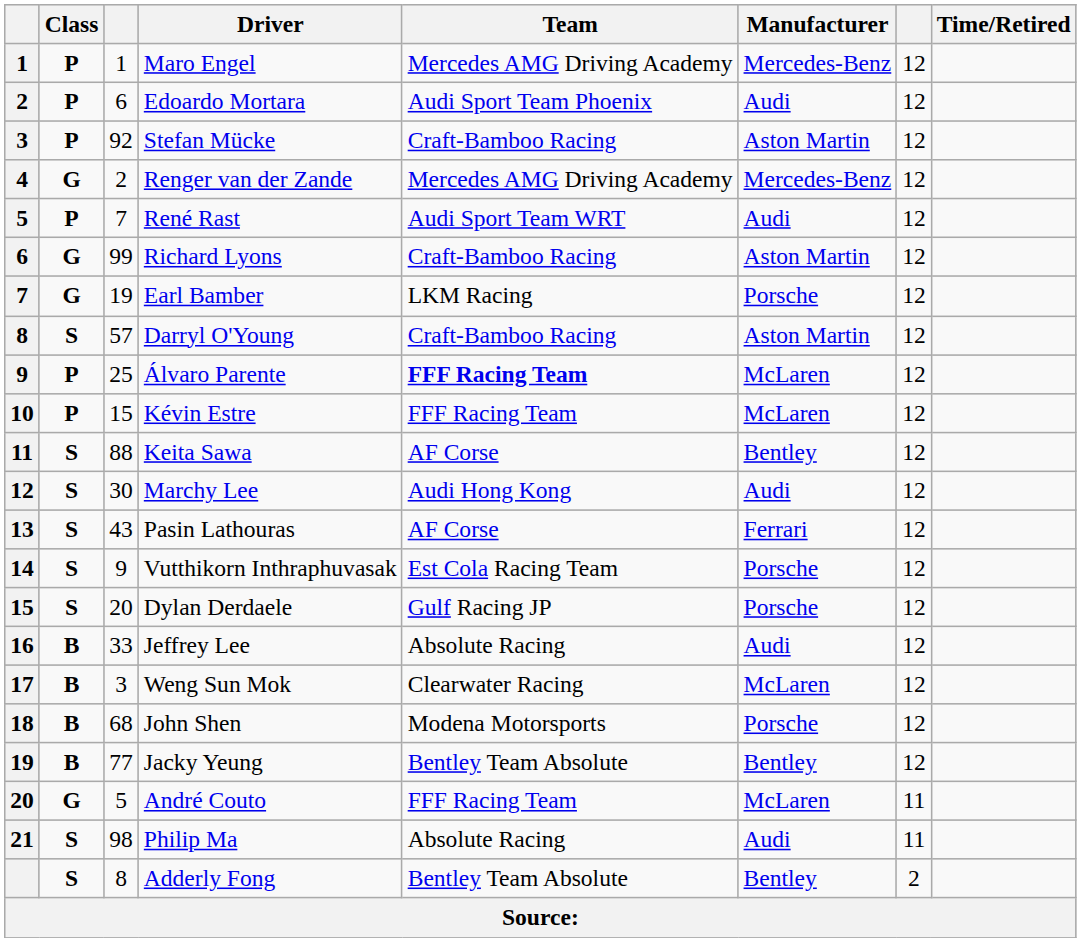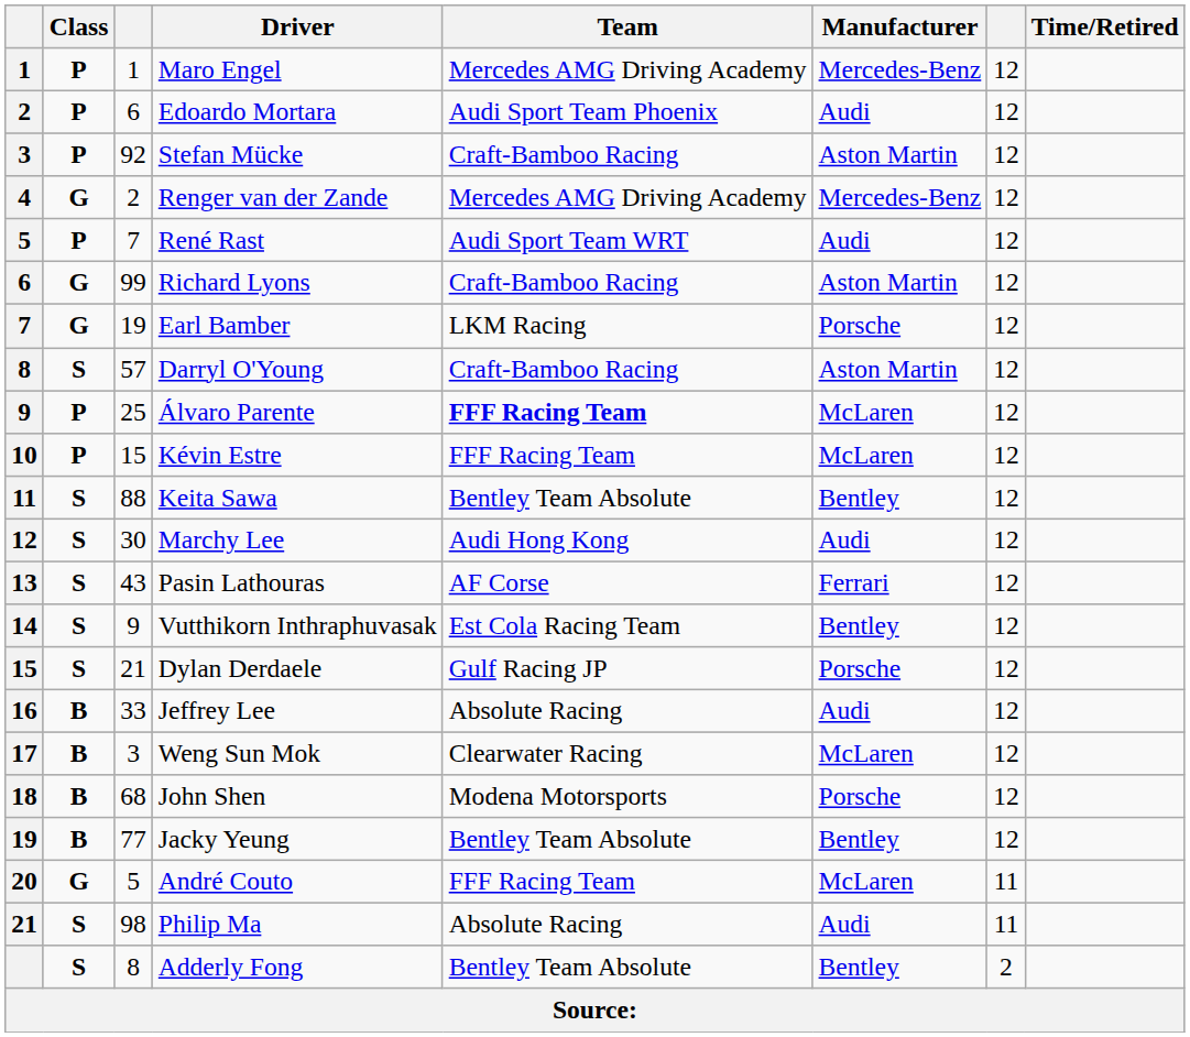Keita Sawa | Team: AF Corse -> Bentley Team Absolute
Vutthikorn Inthraphuvasak | Manufacturer: Porsche -> Bentley
Dylan Derdaele | column 3: 20 -> 21
